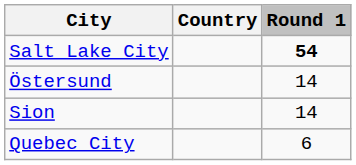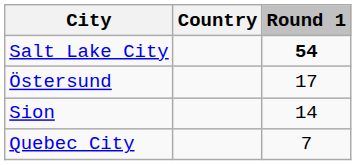Östersund | Round 1: 14 -> 17
Quebec City | Round 1: 6 -> 7
